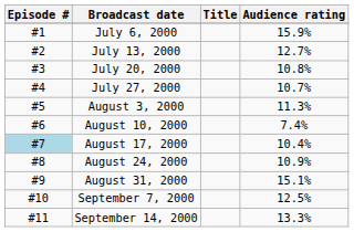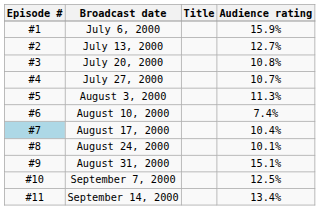August 24, 2000 | Audience rating: 10.9% -> 10.1%
September 14, 2000 | Audience rating: 13.3% -> 13.4%
